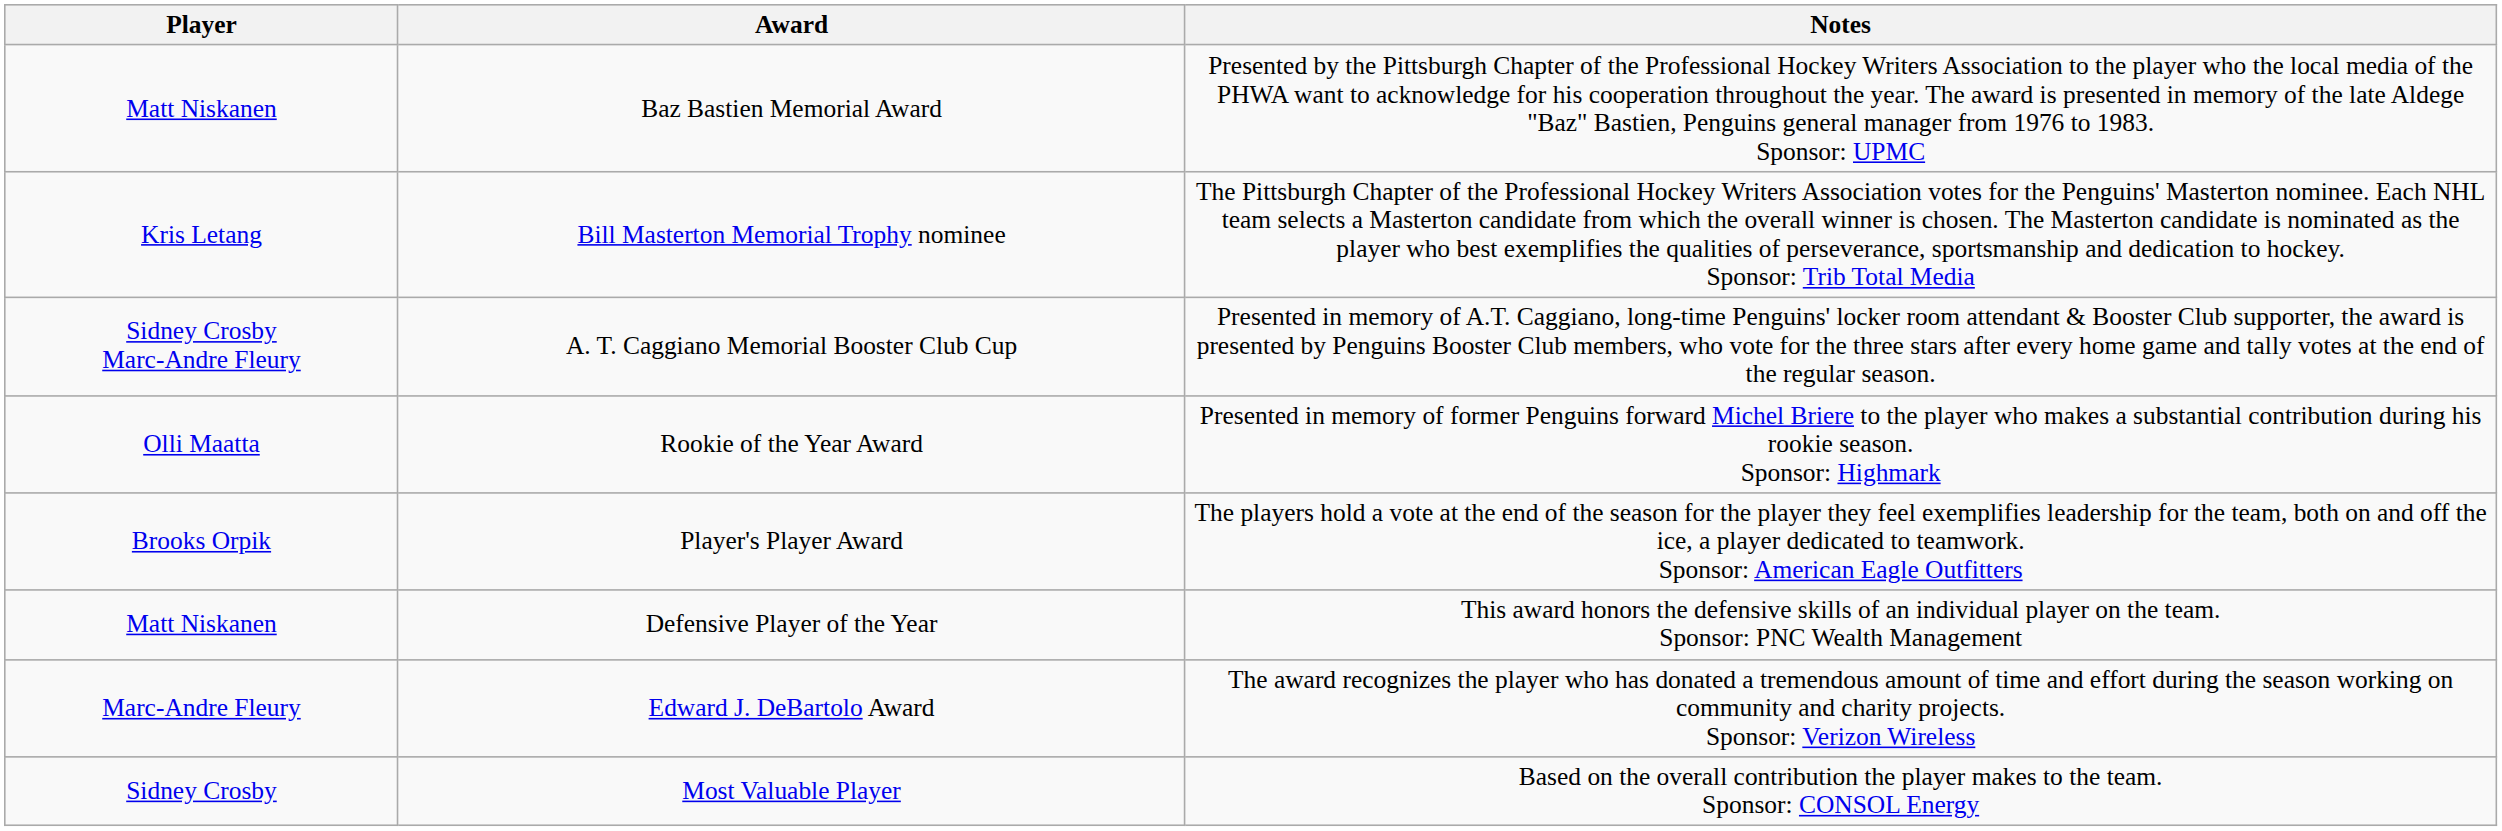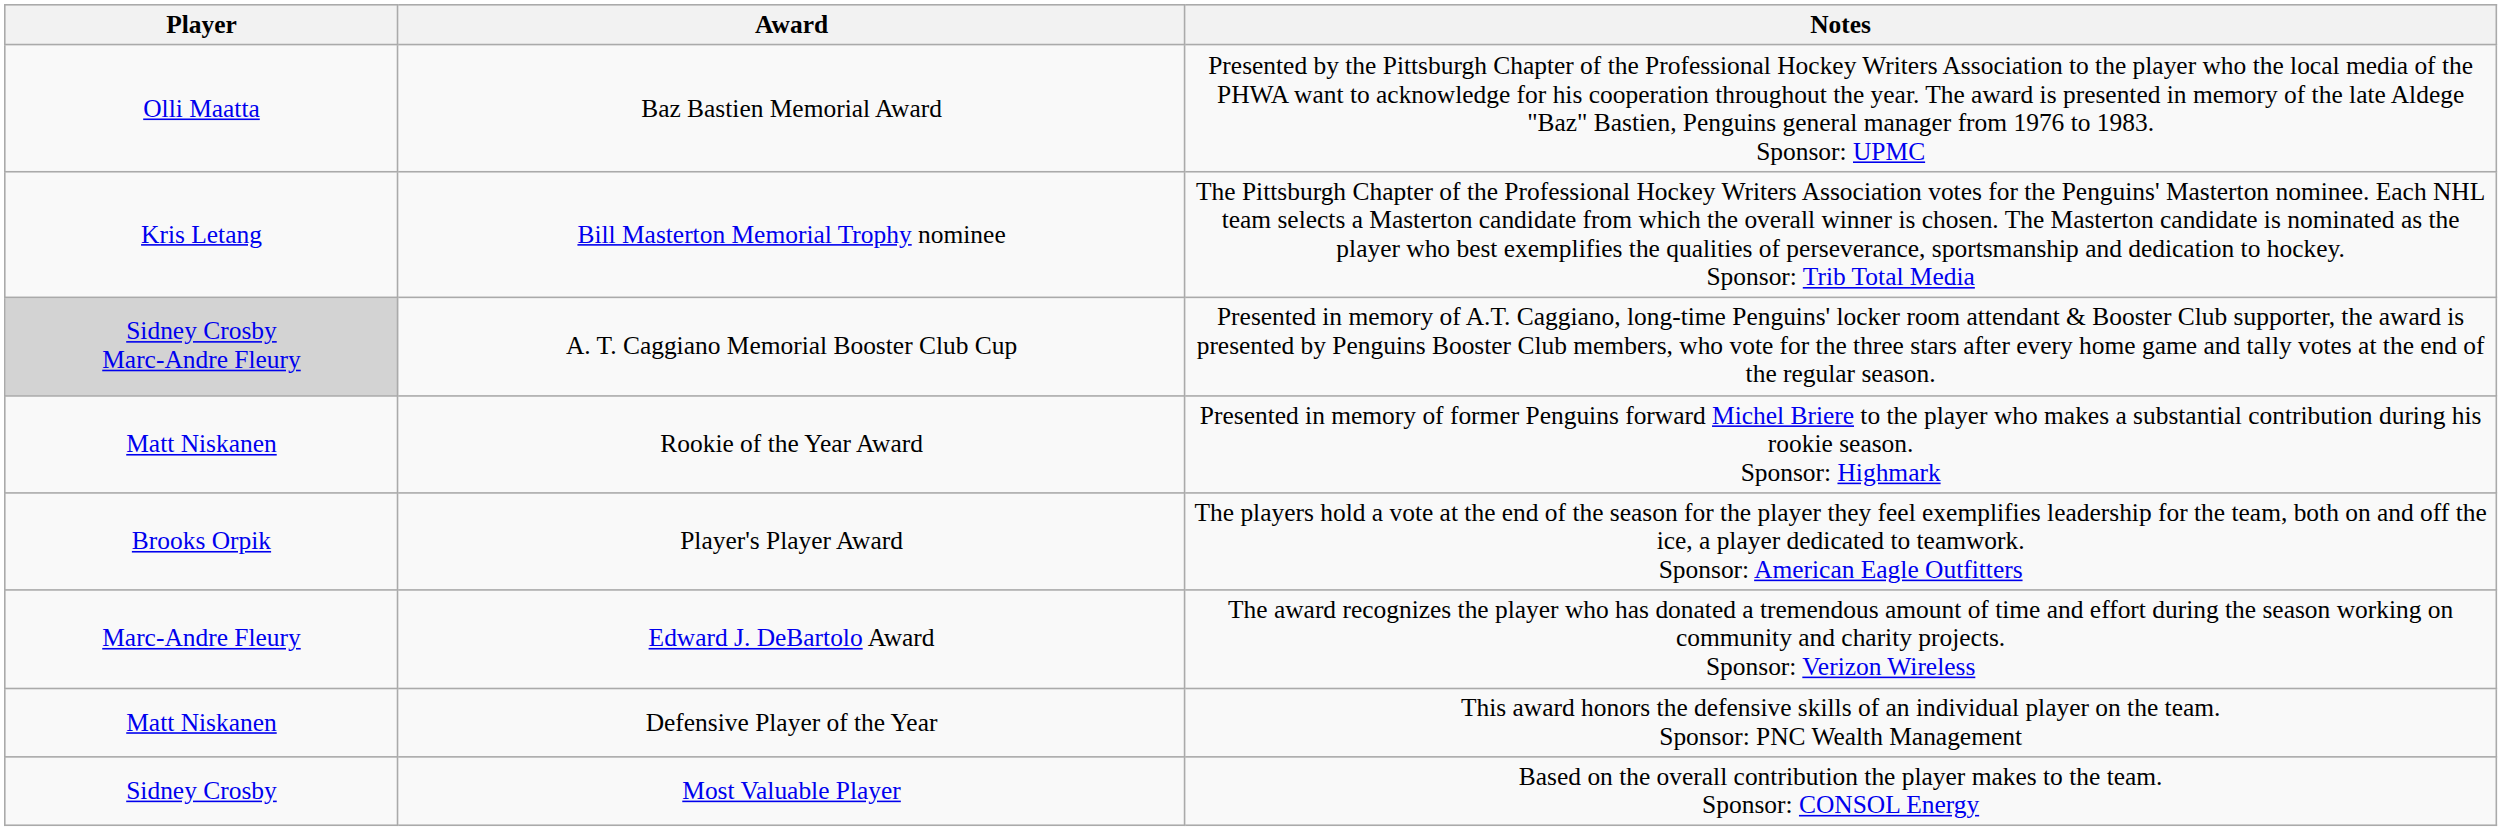Baz Bastien Memorial Award | Player: Matt Niskanen -> Olli Maatta
A. T. Caggiano Memorial Booster Club Cup | Player: no background -> lightgrey background
Rookie of the Year Award | Player: Olli Maatta -> Matt Niskanen
rows swapped: Edward J. DeBartolo Award <-> Defensive Player of the Year
